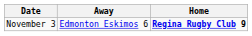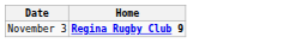- column: Away | Edmonton Eskimos 6
